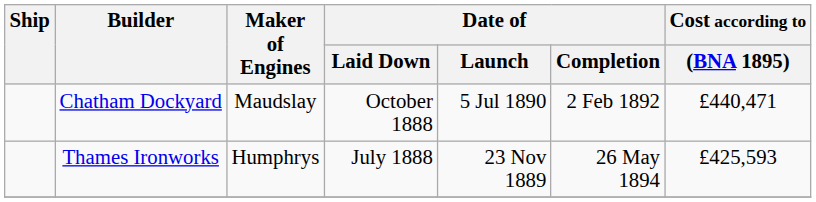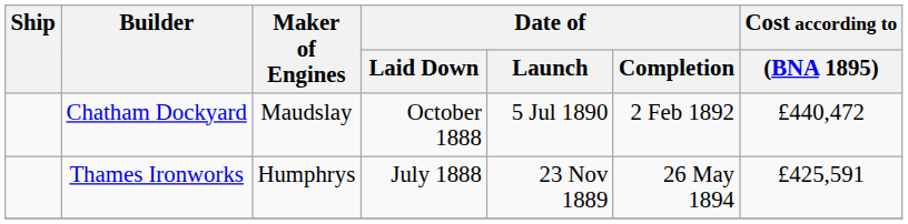Chatham Dockyard | Cost according to / (BNA 1895): £440,471 -> £440,472
Thames Ironworks | Cost according to / (BNA 1895): £425,593 -> £425,591
